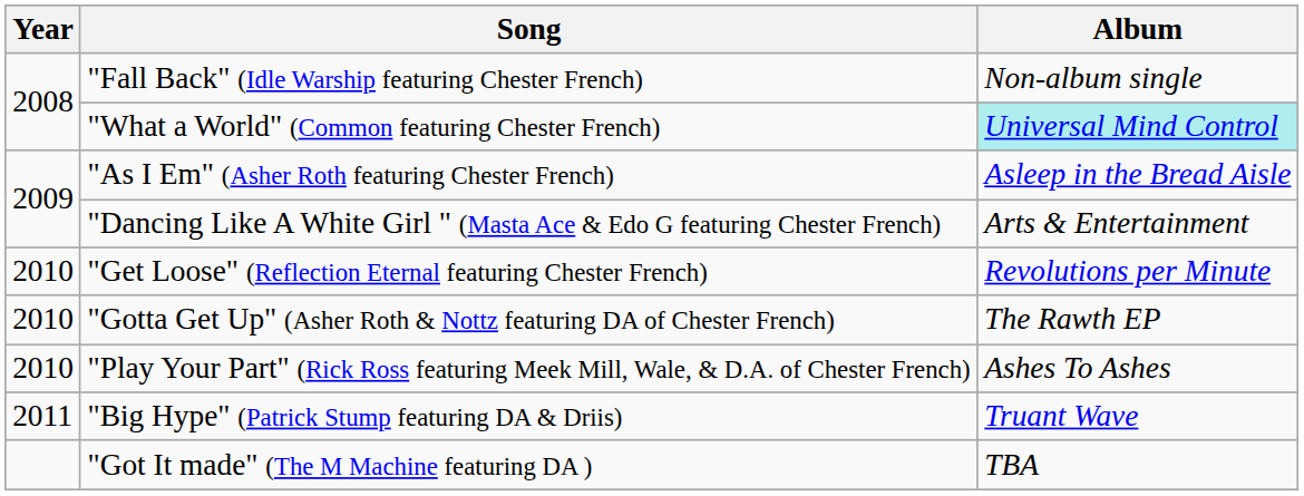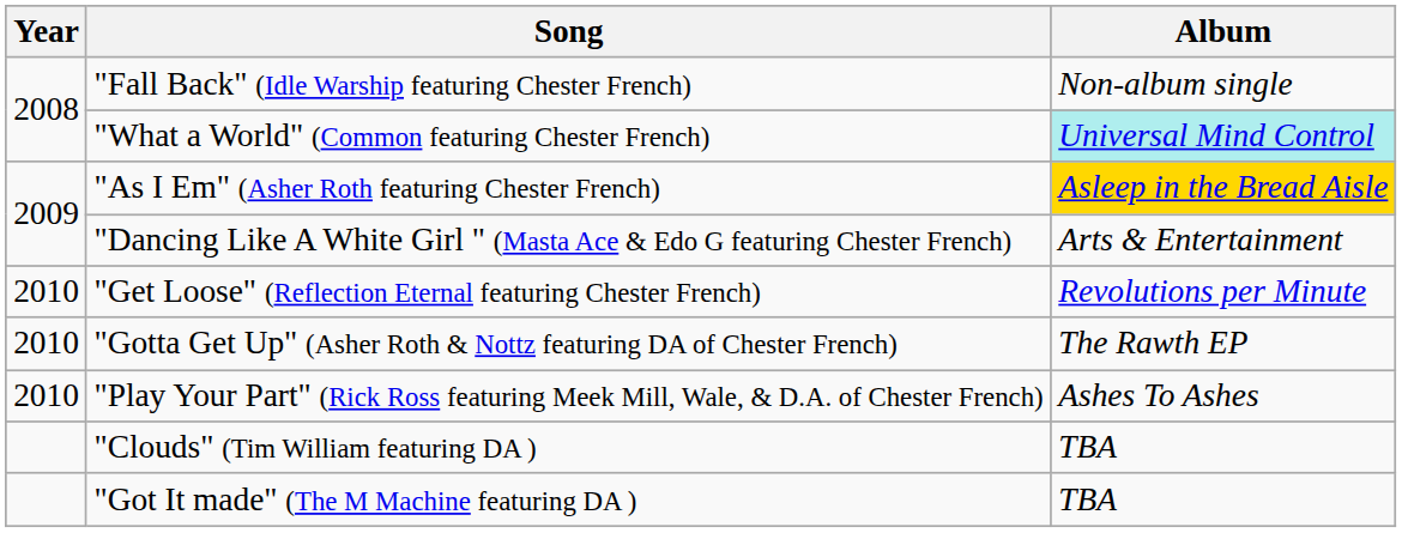"As I Em" (Asher Roth featuring Chester French) | Album: no background -> gold background
- row: 2011 | "Big Hype" (Patrick Stump featuring DA & Driis) | Truant Wave
+ row: "Clouds" (Tim William featuring DA ) | TBA
